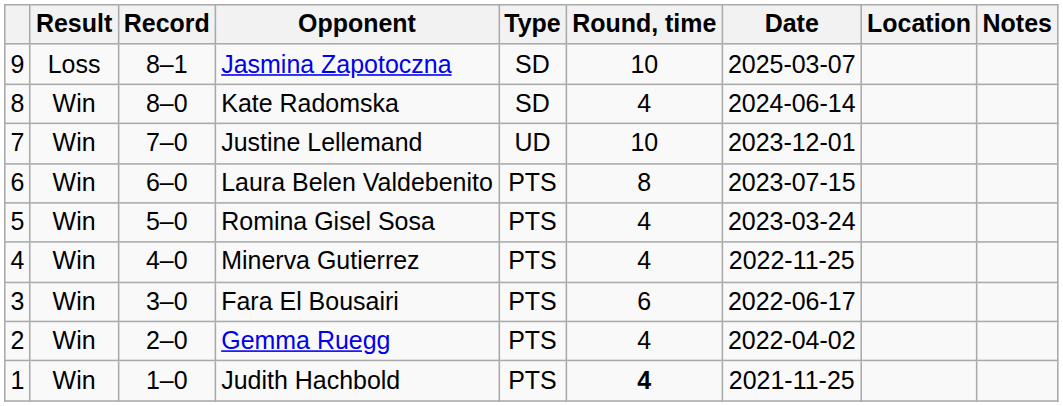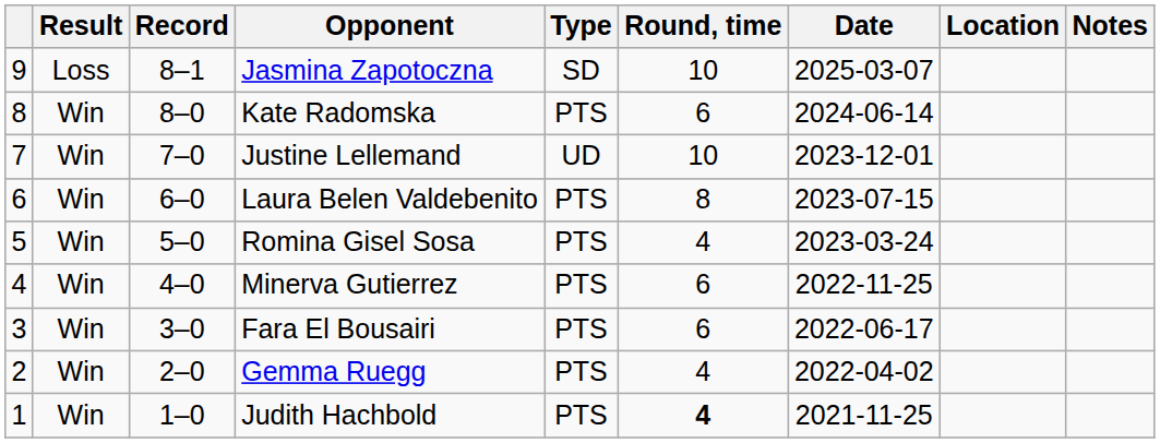Kate Radomska | Type: SD -> PTS
Kate Radomska | Round, time: 4 -> 6
Minerva Gutierrez | Round, time: 4 -> 6
